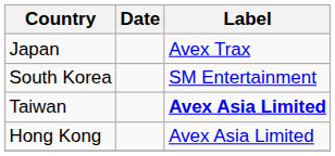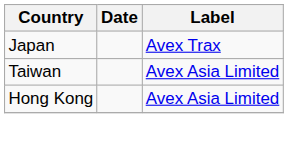- row: South Korea | SM Entertainment
Taiwan | Label: bold -> normal
